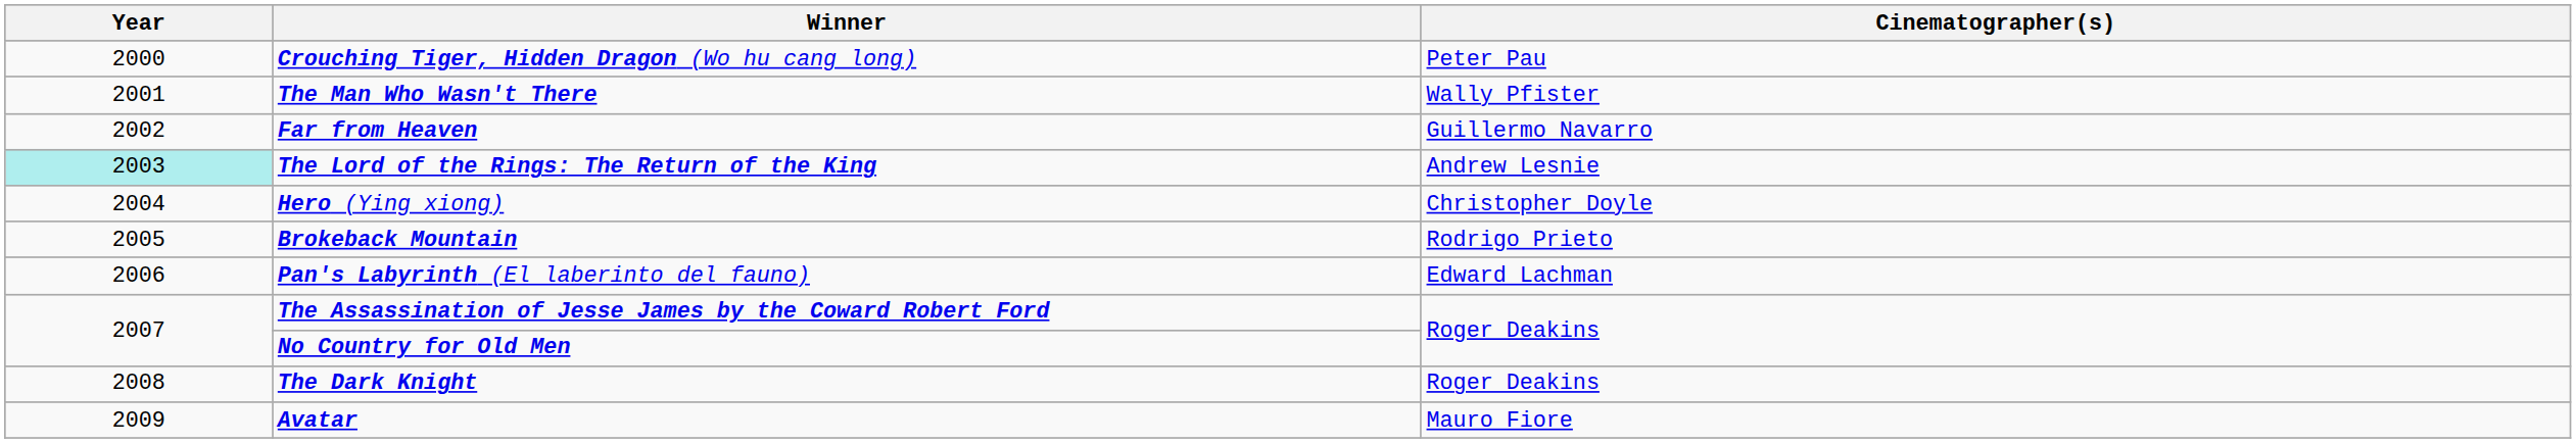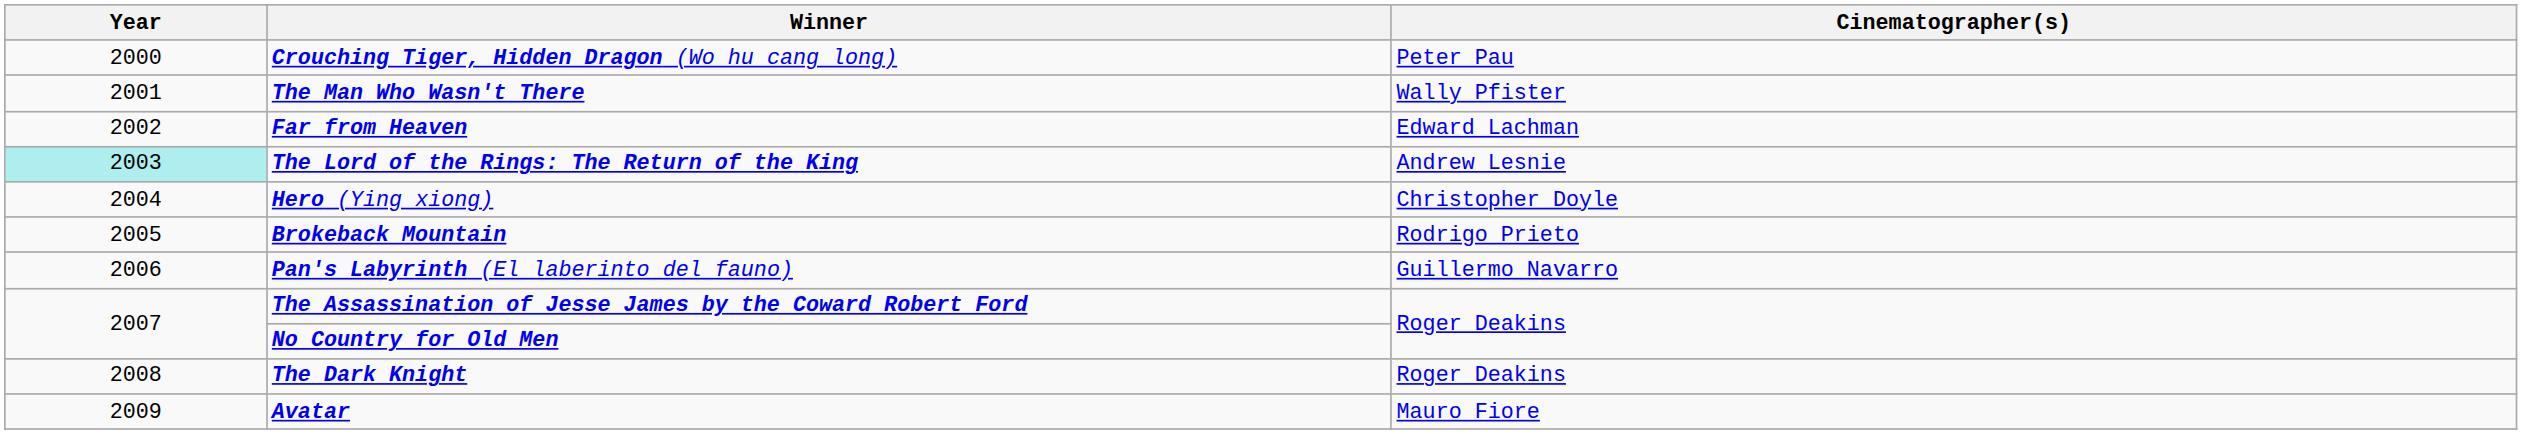Far from Heaven | Cinematographer(s): Guillermo Navarro -> Edward Lachman
Pan's Labyrinth (El laberinto del fauno) | Cinematographer(s): Edward Lachman -> Guillermo Navarro
